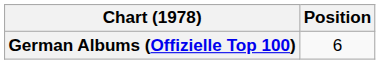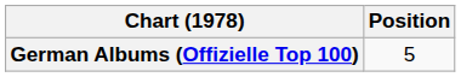German Albums (Offizielle Top 100) | Position: 6 -> 5
